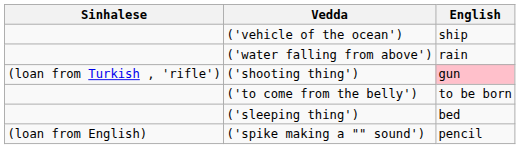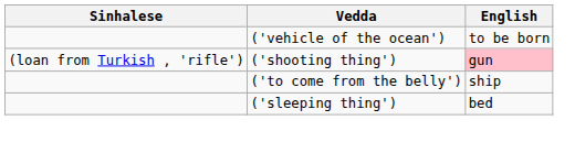('vehicle of the ocean') | English: ship -> to be born
- row: ('water falling from above') | rain
('to come from the belly') | English: to be born -> ship
- row: (loan from English) | ('spike making a "" sound') | pencil
